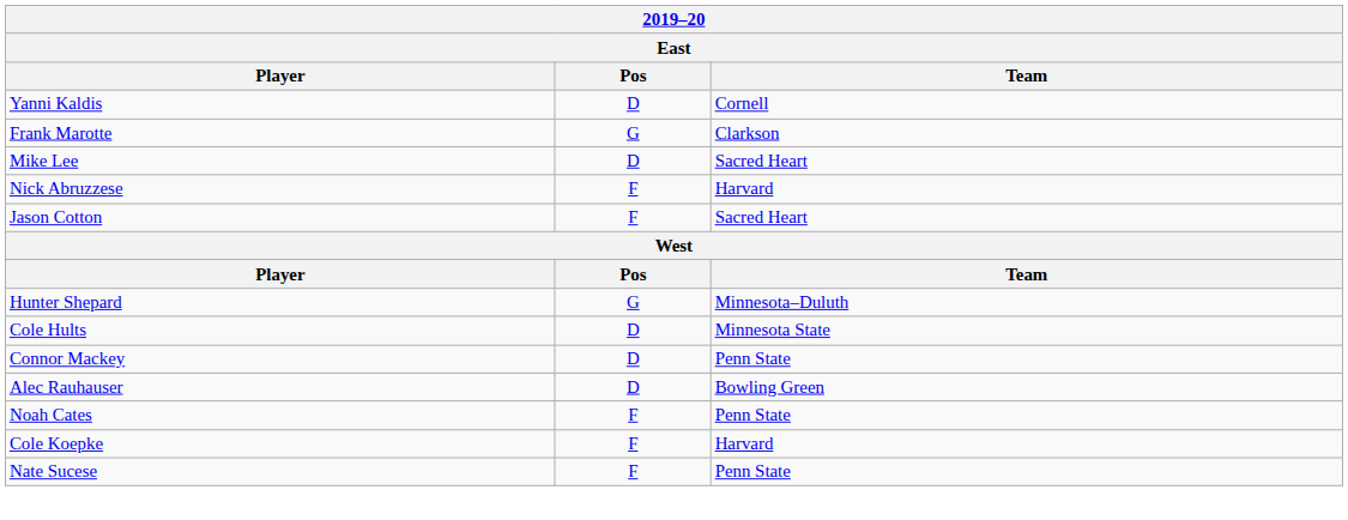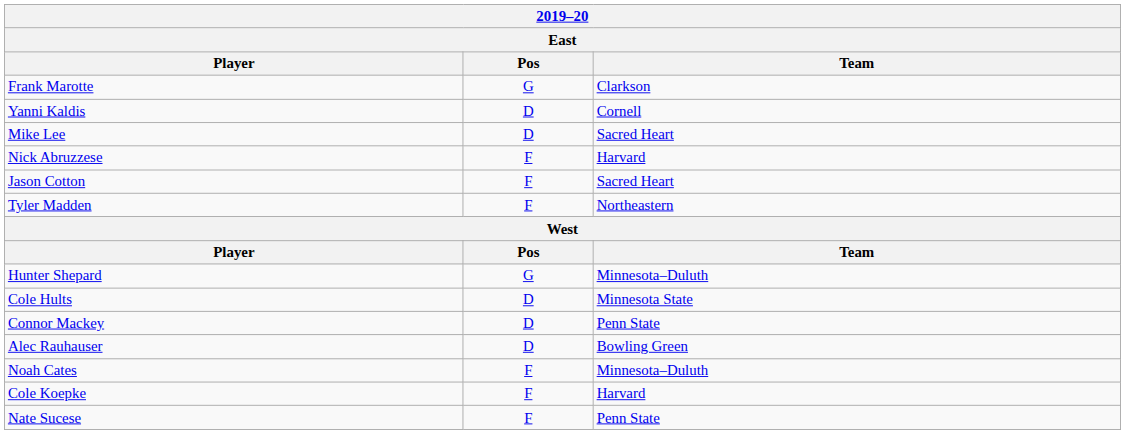rows swapped: Frank Marotte <-> Yanni Kaldis
+ row: Tyler Madden | F | Northeastern
Noah Cates | Team: Penn State -> Minnesota–Duluth
